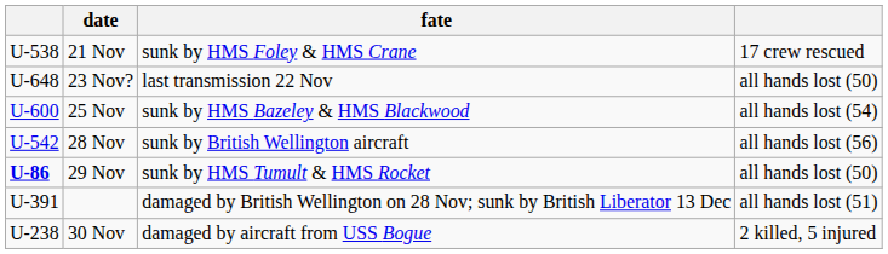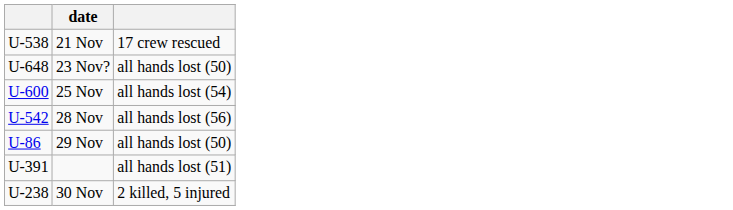- column: fate | sunk by HMS Foley & HMS Crane | last transmission 22 Nov | sunk by HMS Bazeley & HMS Blackwood | sunk by British Wellington aircraft | sunk by HMS Tumult & HMS Rocket | damaged by British Wellington on 28 Nov; sunk by British Liberator 13 Dec | damaged by aircraft from USS Bogue
29 Nov | column 1: bold -> normal
